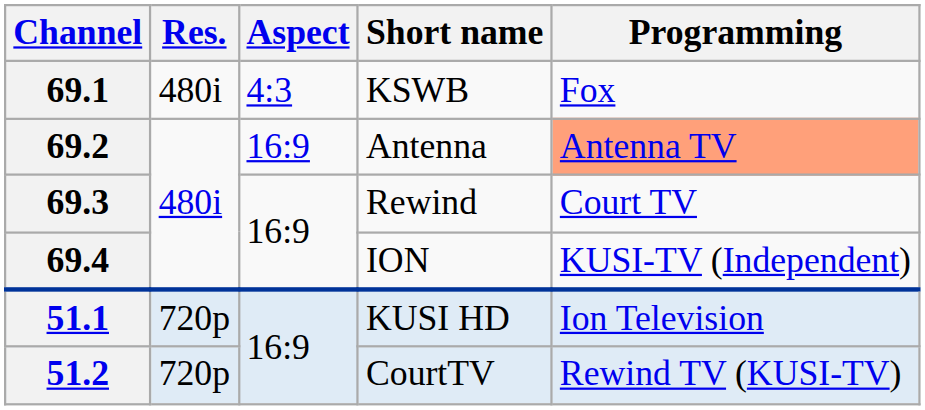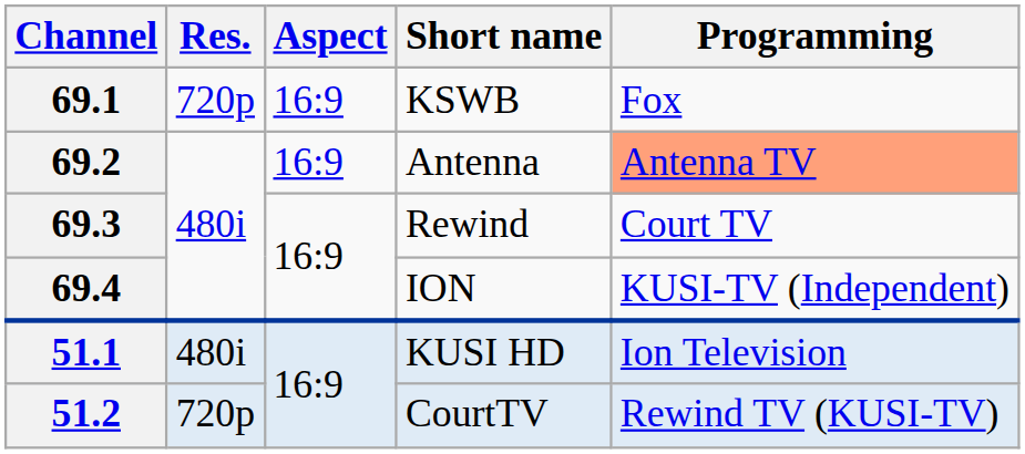69.1 | Res.: 480i -> 720p
69.1 | Aspect: 4:3 -> 16:9
51.1 | Res.: 720p -> 480i
